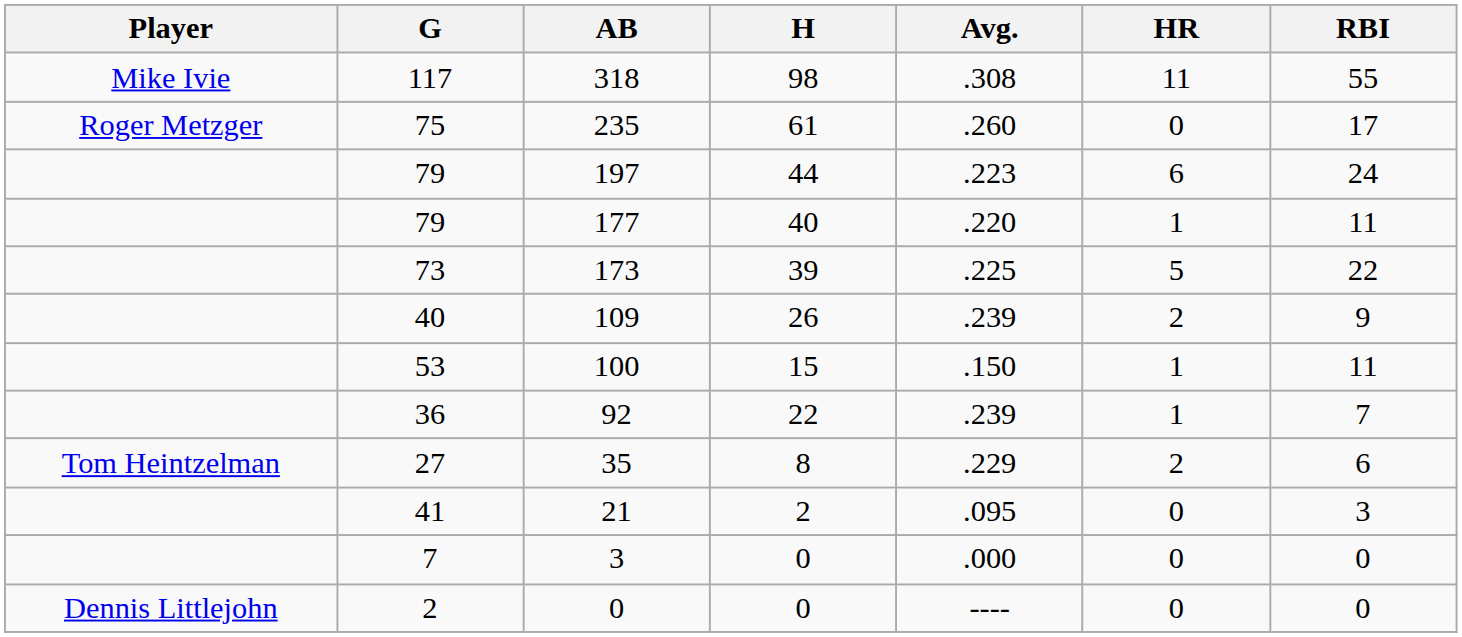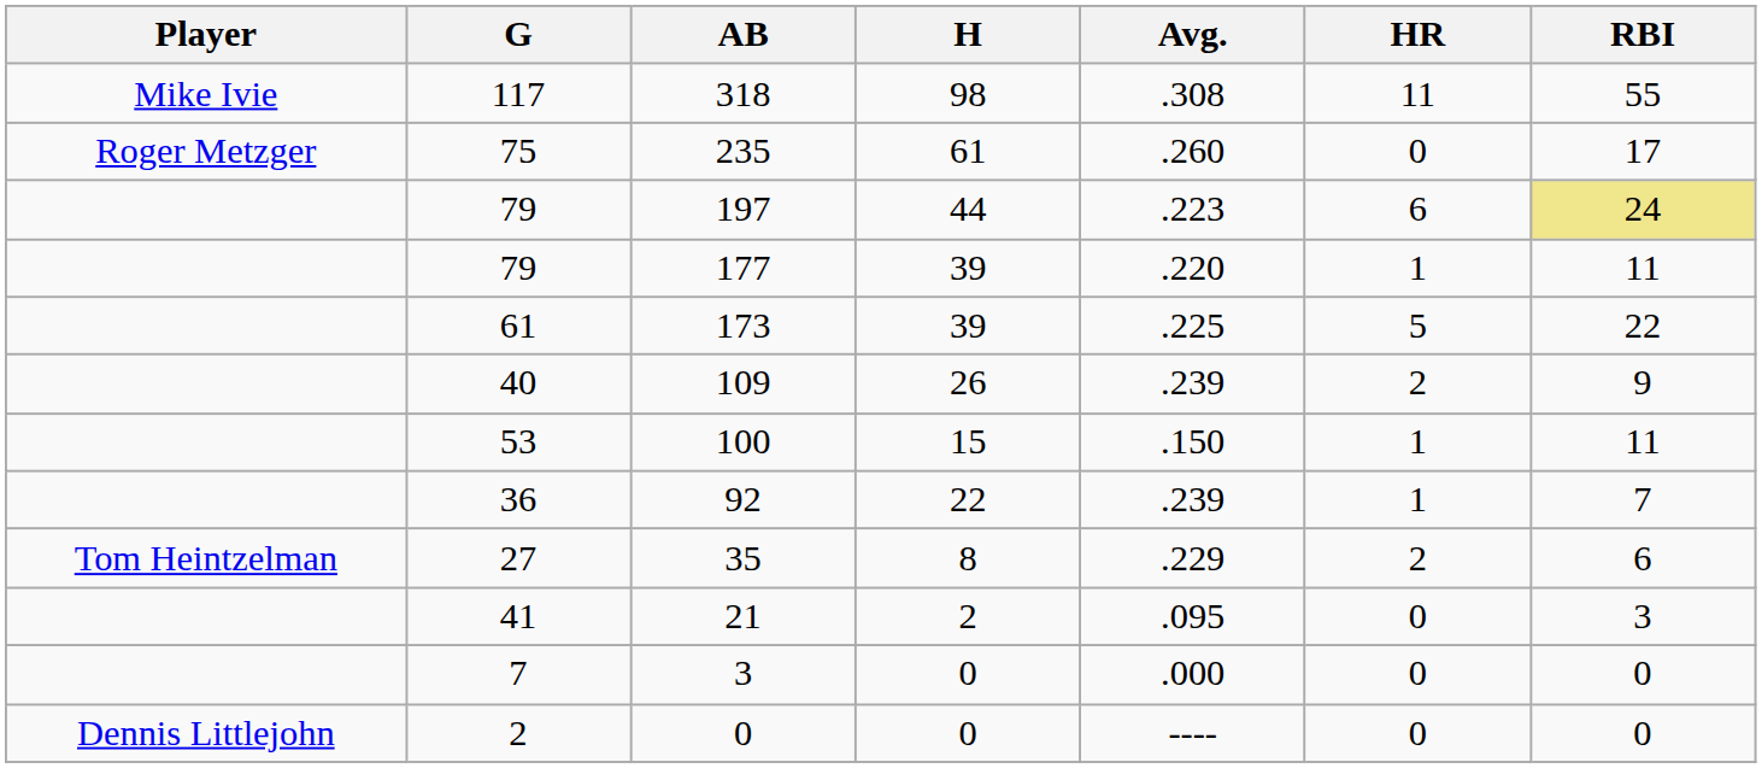197 | RBI: no background -> khaki background
177 | H: 40 -> 39
173 | G: 73 -> 61
